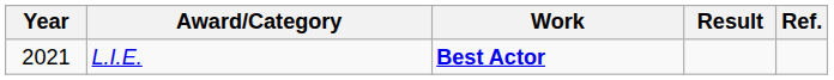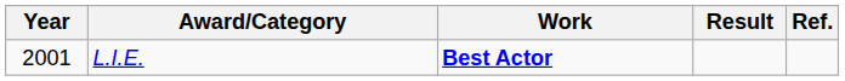L.I.E. | Year: 2021 -> 2001
